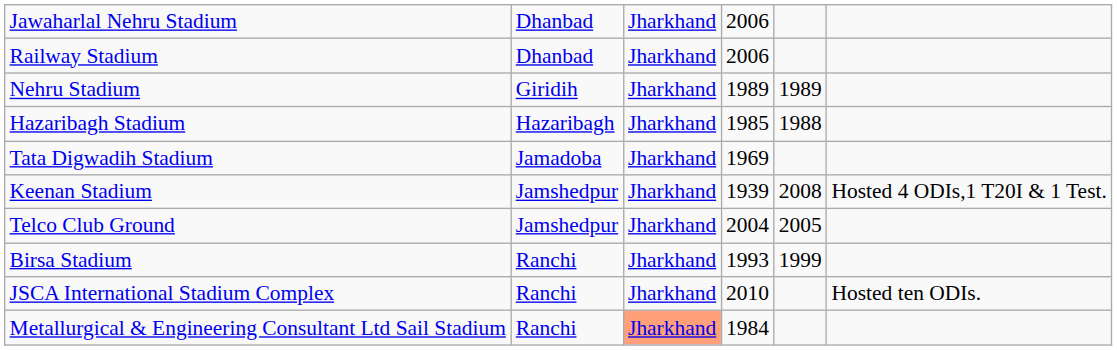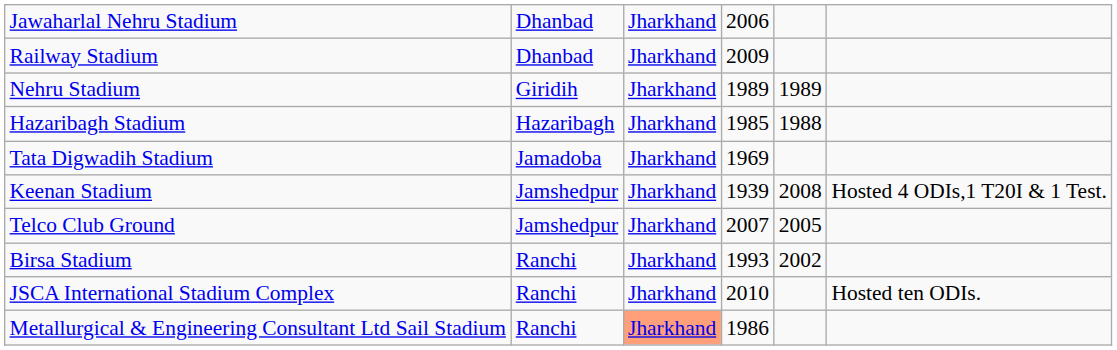Railway Stadium | column 4: 2006 -> 2009
Telco Club Ground | column 4: 2004 -> 2007
Birsa Stadium | column 5: 1999 -> 2002
Metallurgical & Engineering Consultant Ltd Sail Stadium | column 4: 1984 -> 1986
